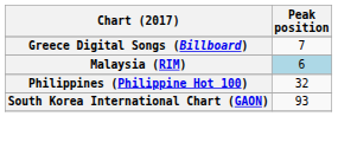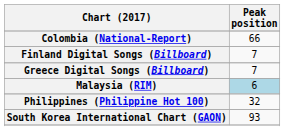+ row: Colombia (National-Report) | 66
+ row: Finland Digital Songs (Billboard) | 7
